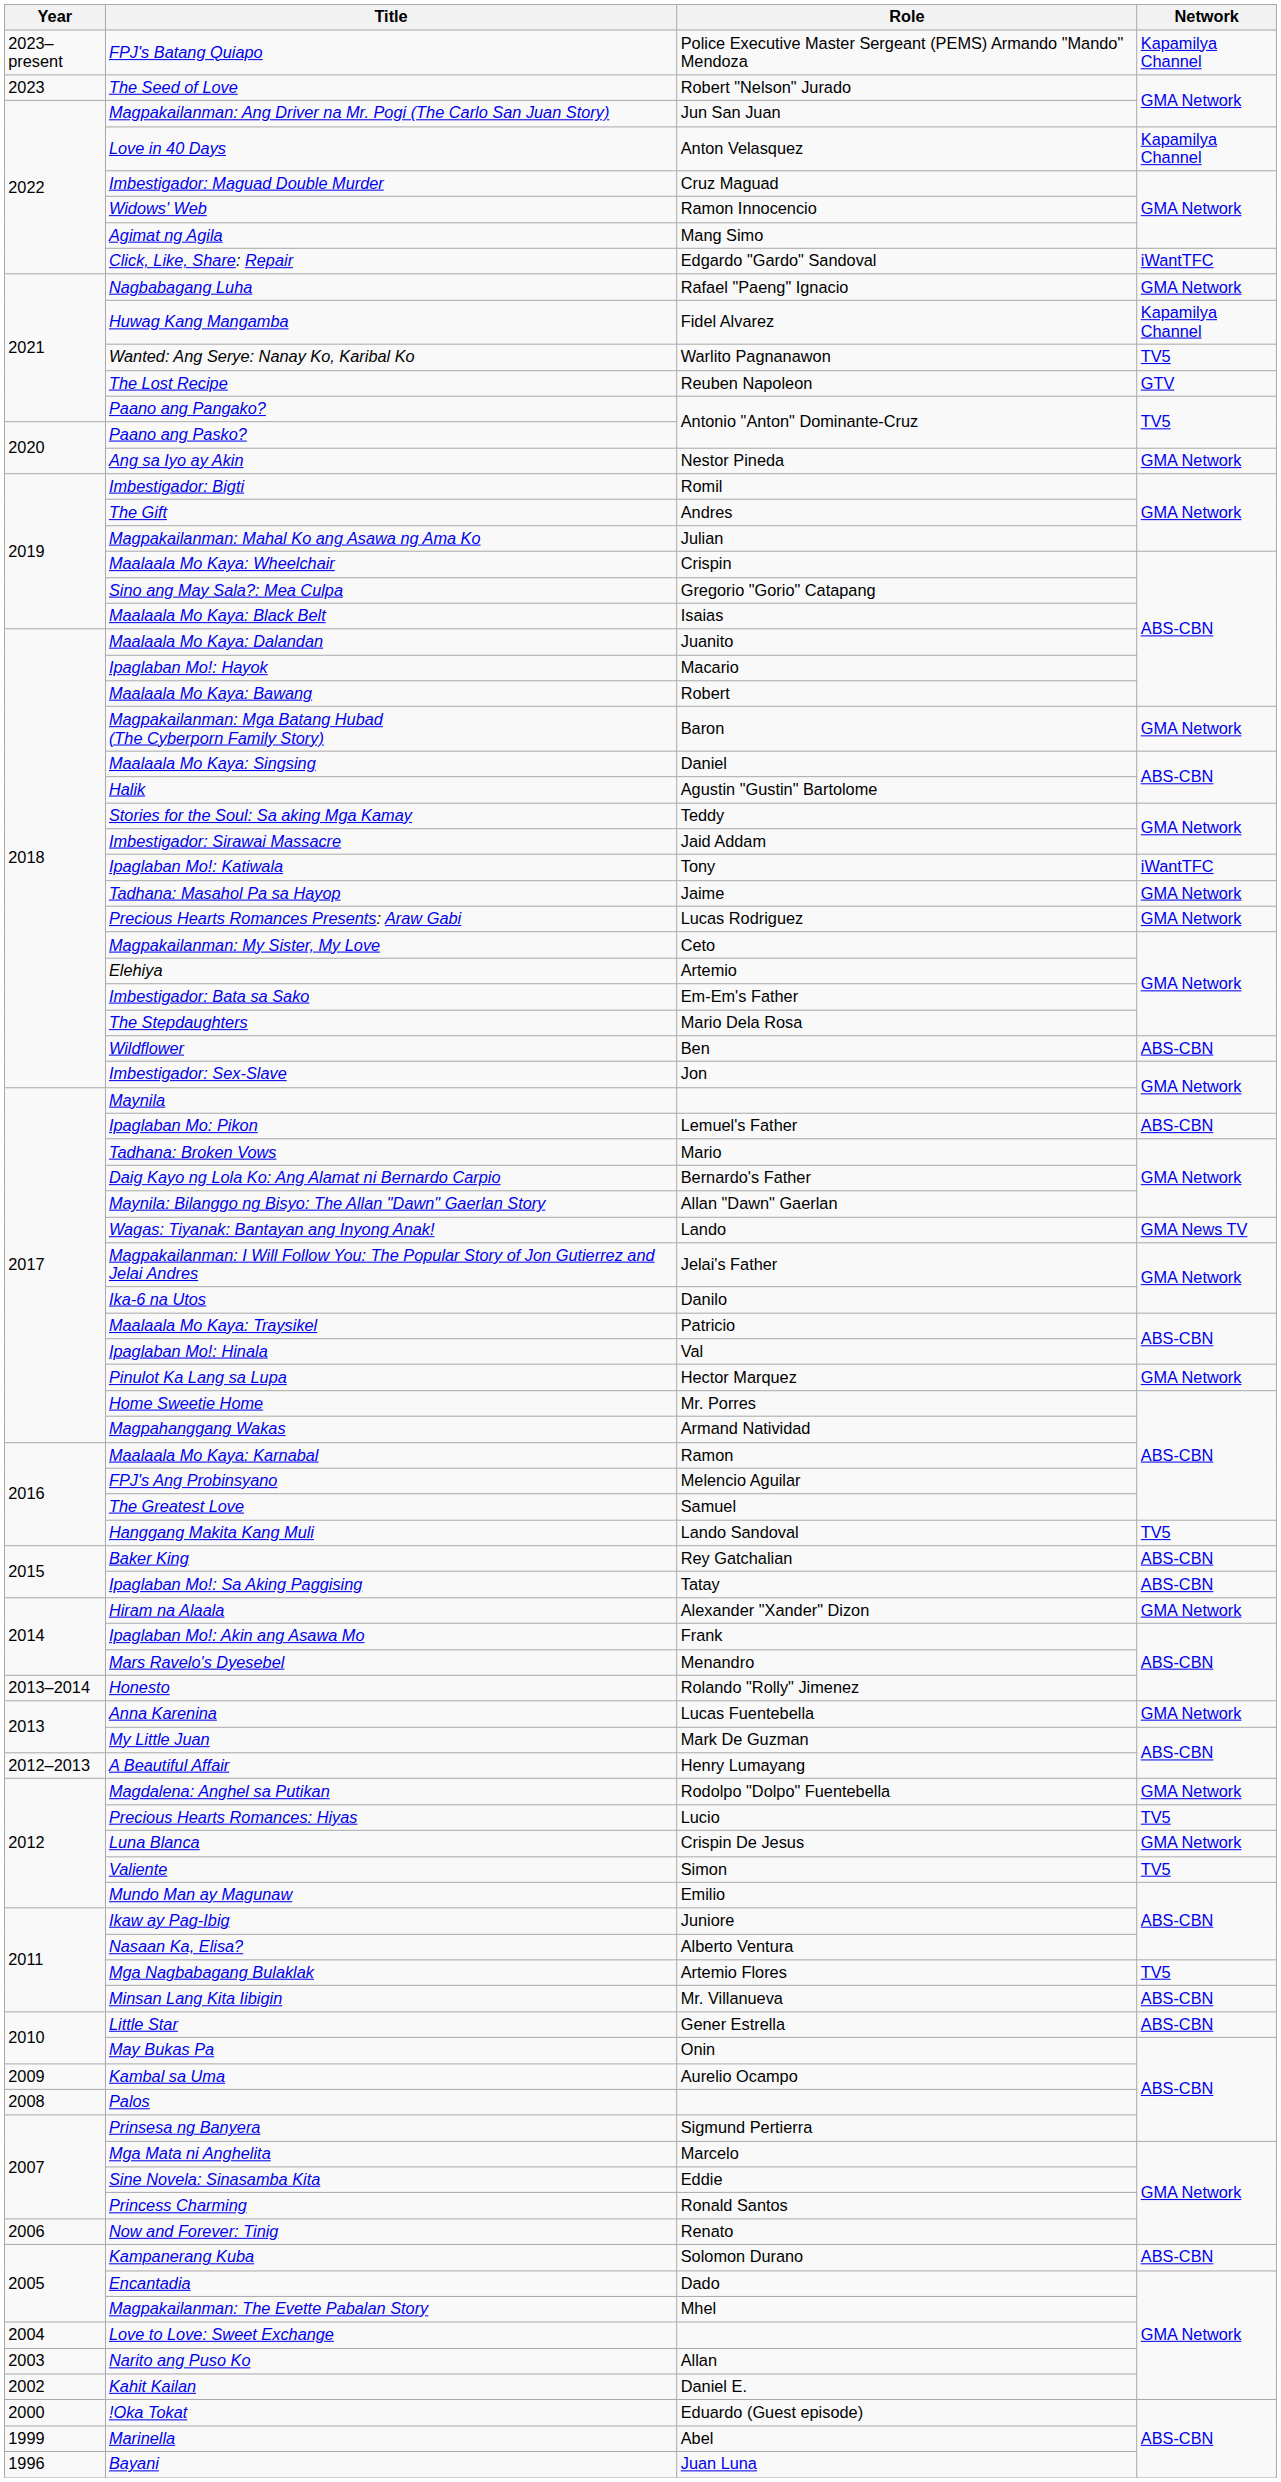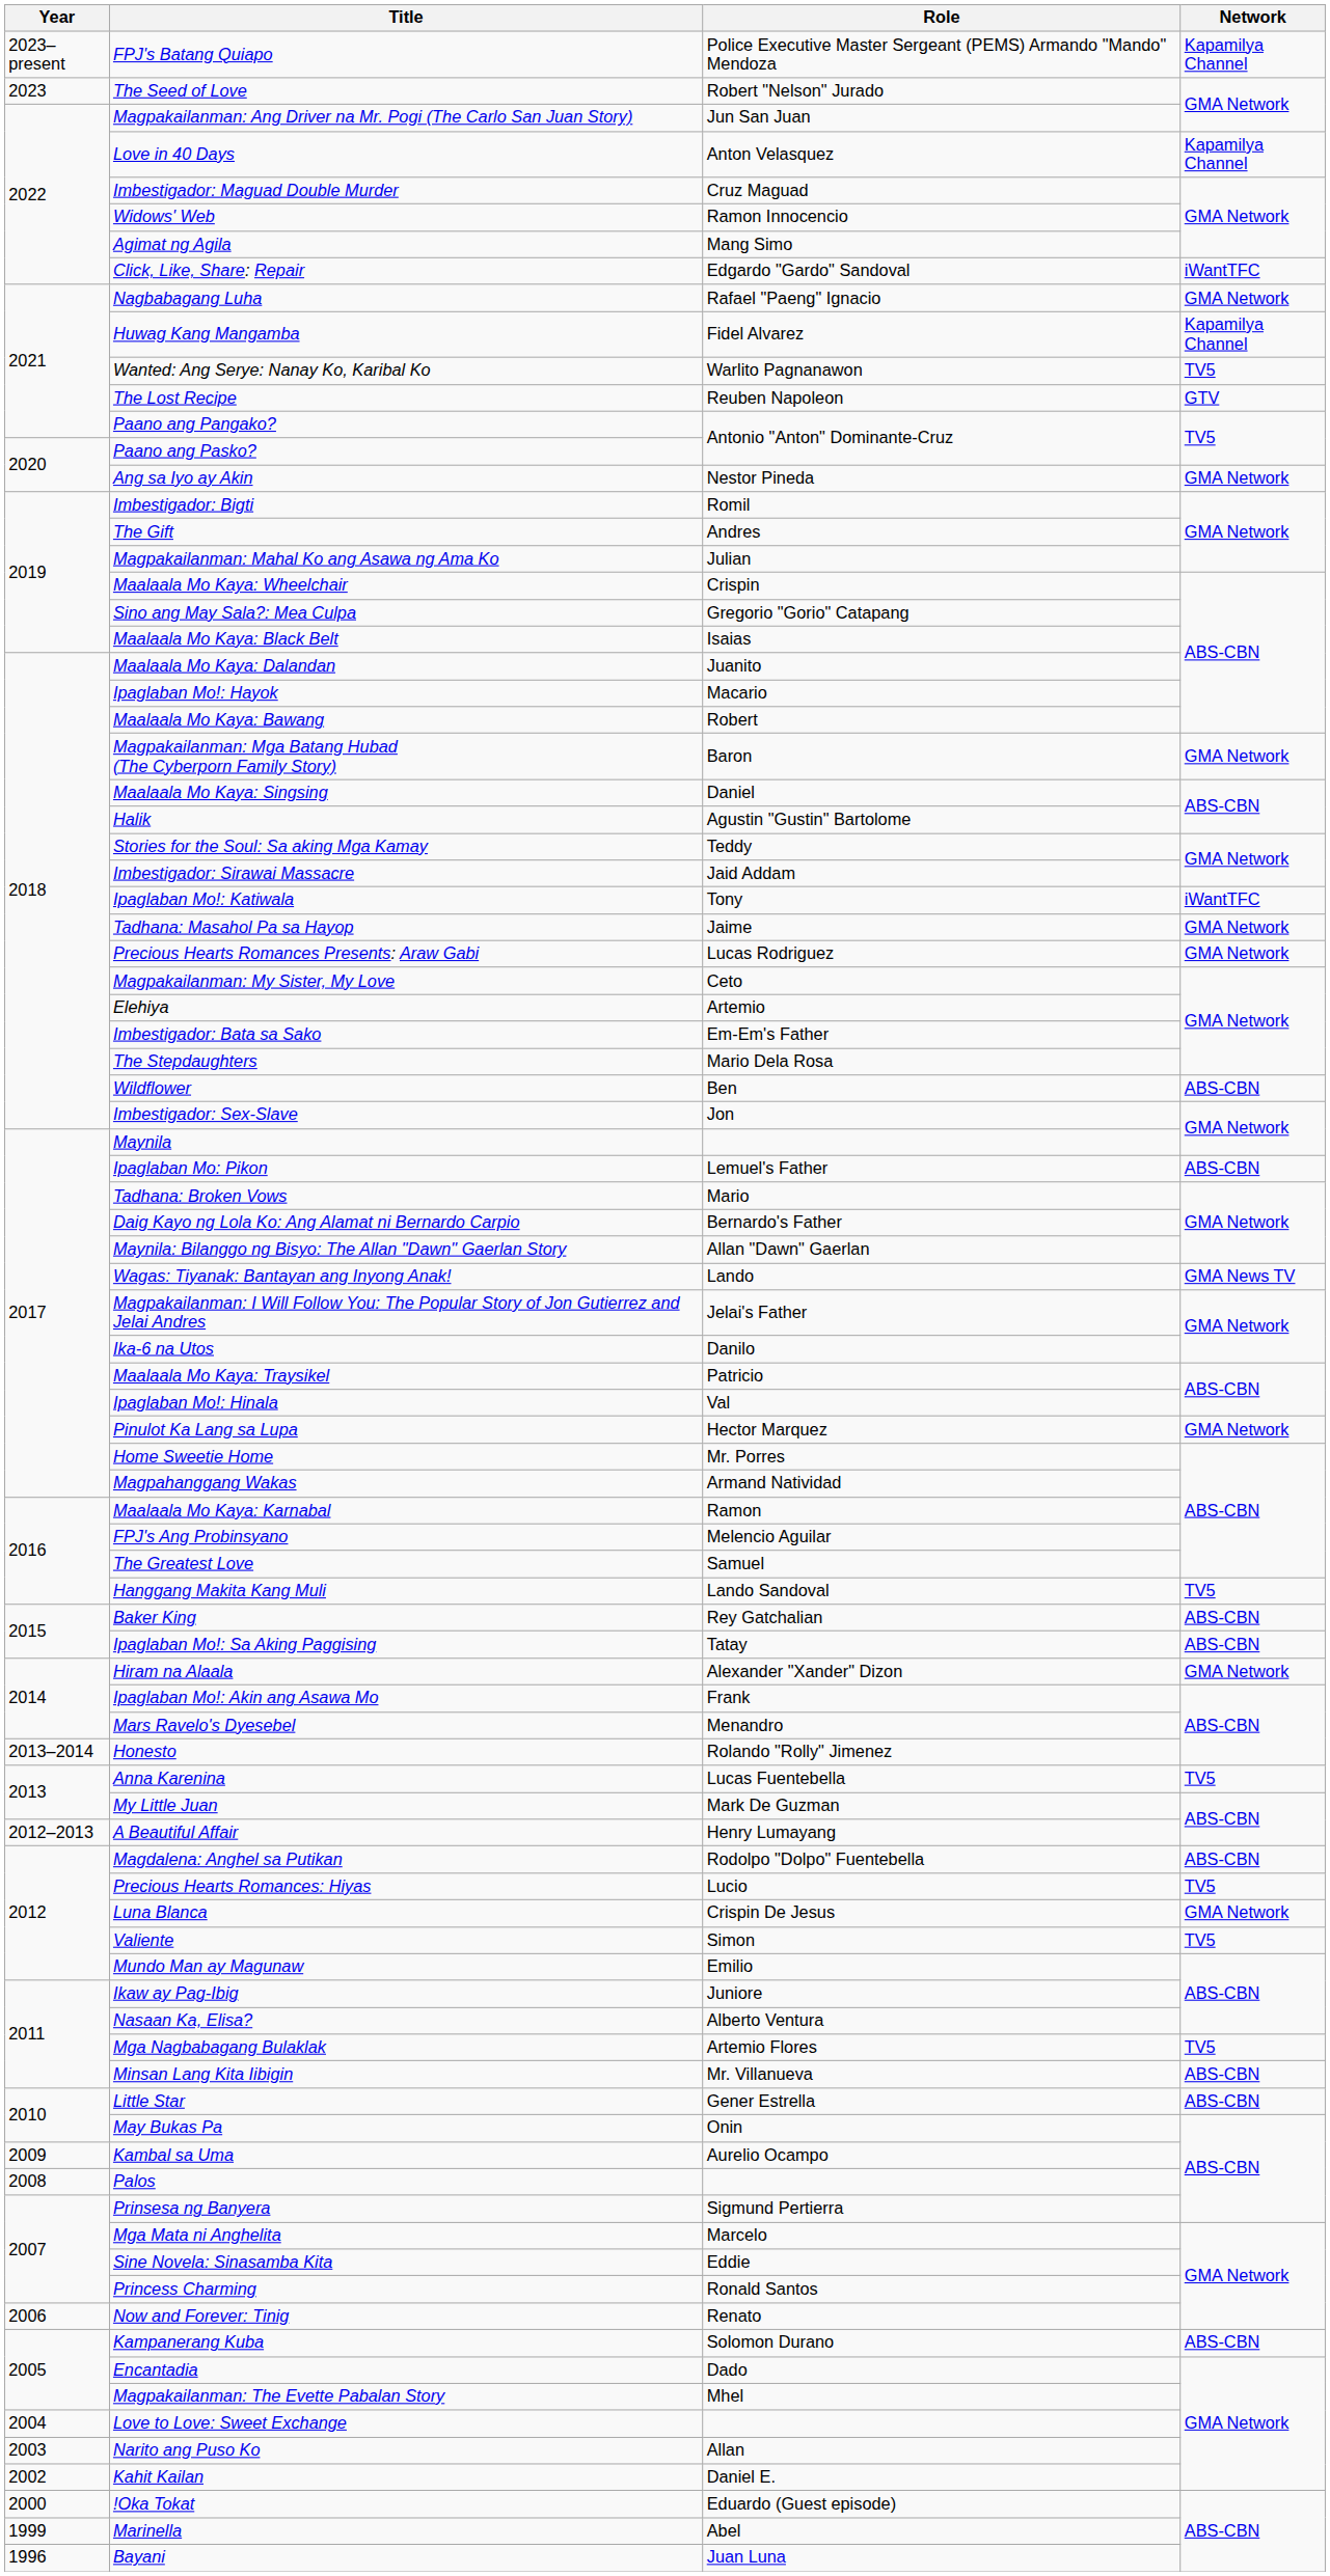Anna Karenina | Network: GMA Network -> TV5
Magdalena: Anghel sa Putikan | Network: GMA Network -> ABS-CBN
